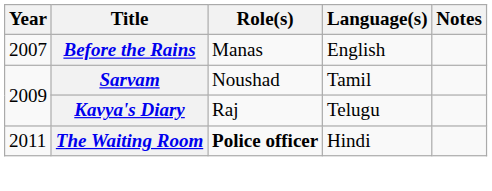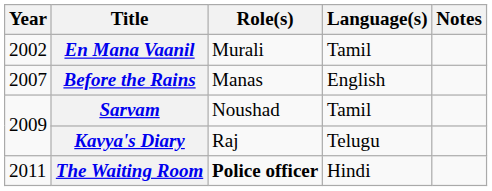+ row: 2002 | En Mana Vaanil | Murali | Tamil
